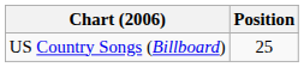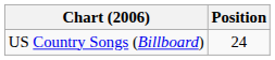US Country Songs (Billboard) | Position: 25 -> 24
